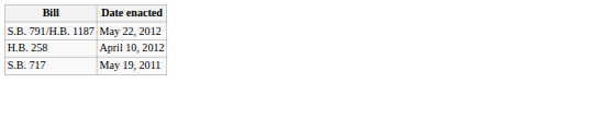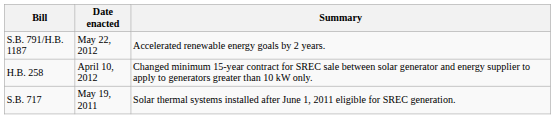+ column: Summary | Accelerated renewable energy goals by 2 years. | Changed minimum 15-year contract for SREC sale between solar generator and energy supplier to apply to generators greater than 10 kW only. | Solar thermal systems installed after June 1, 2011 eligible for SREC generation.
